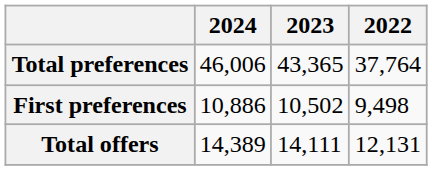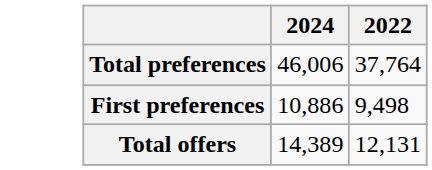- column: 2023 | 43,365 | 10,502 | 14,111
